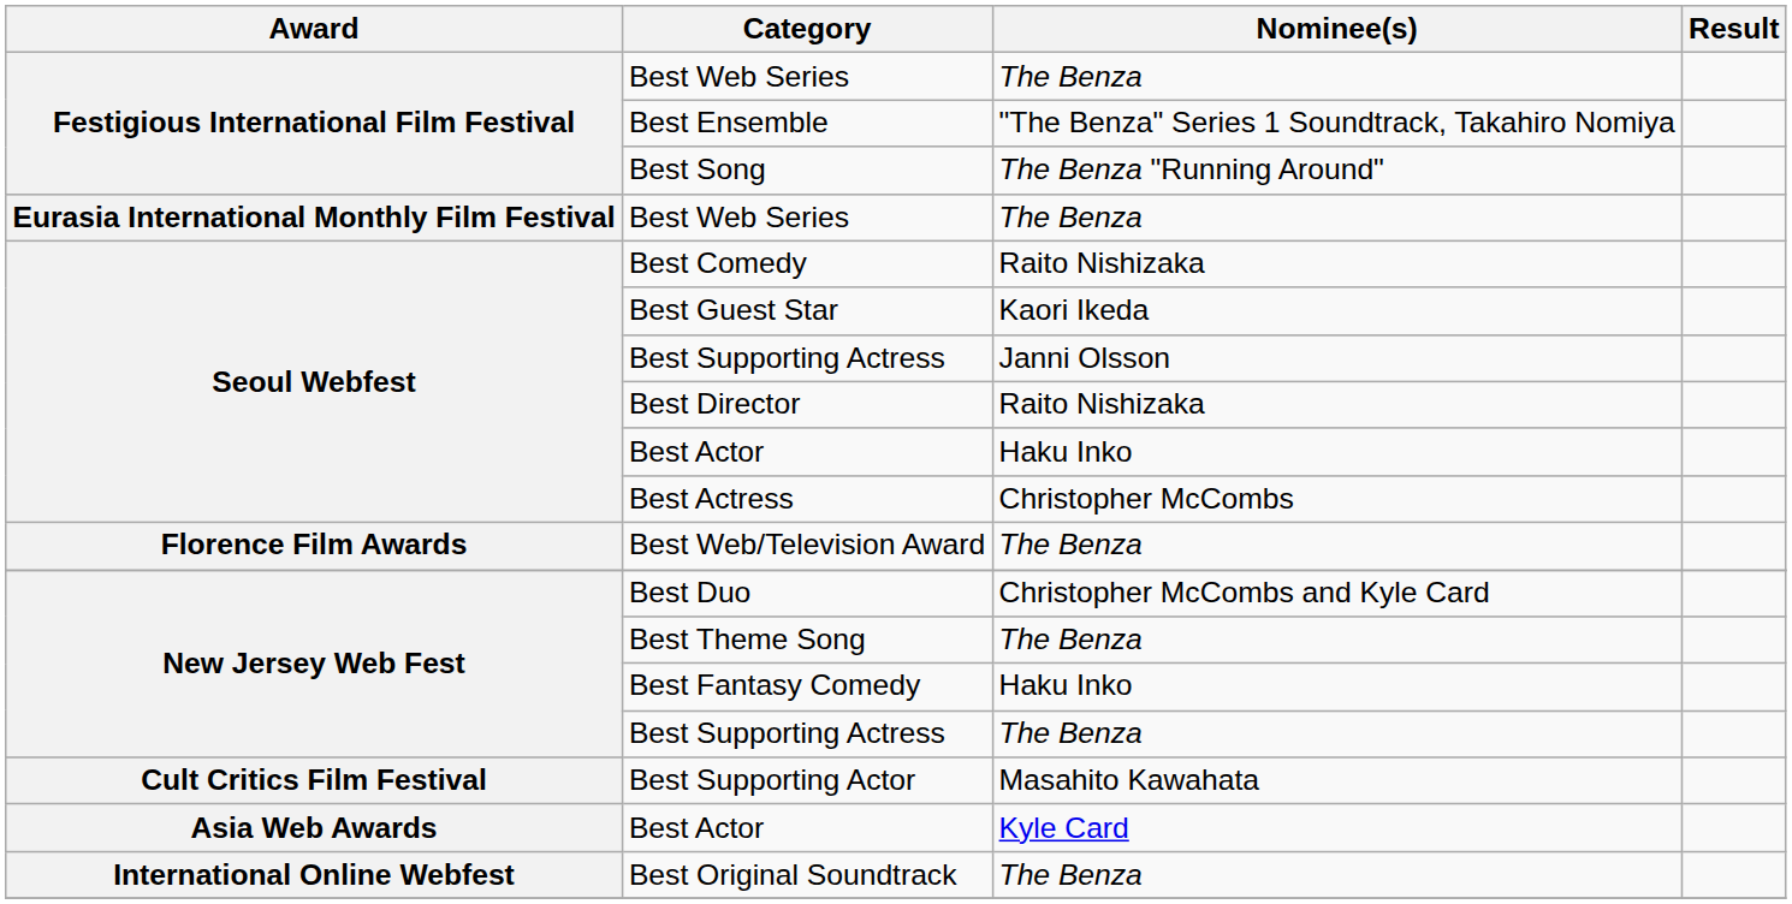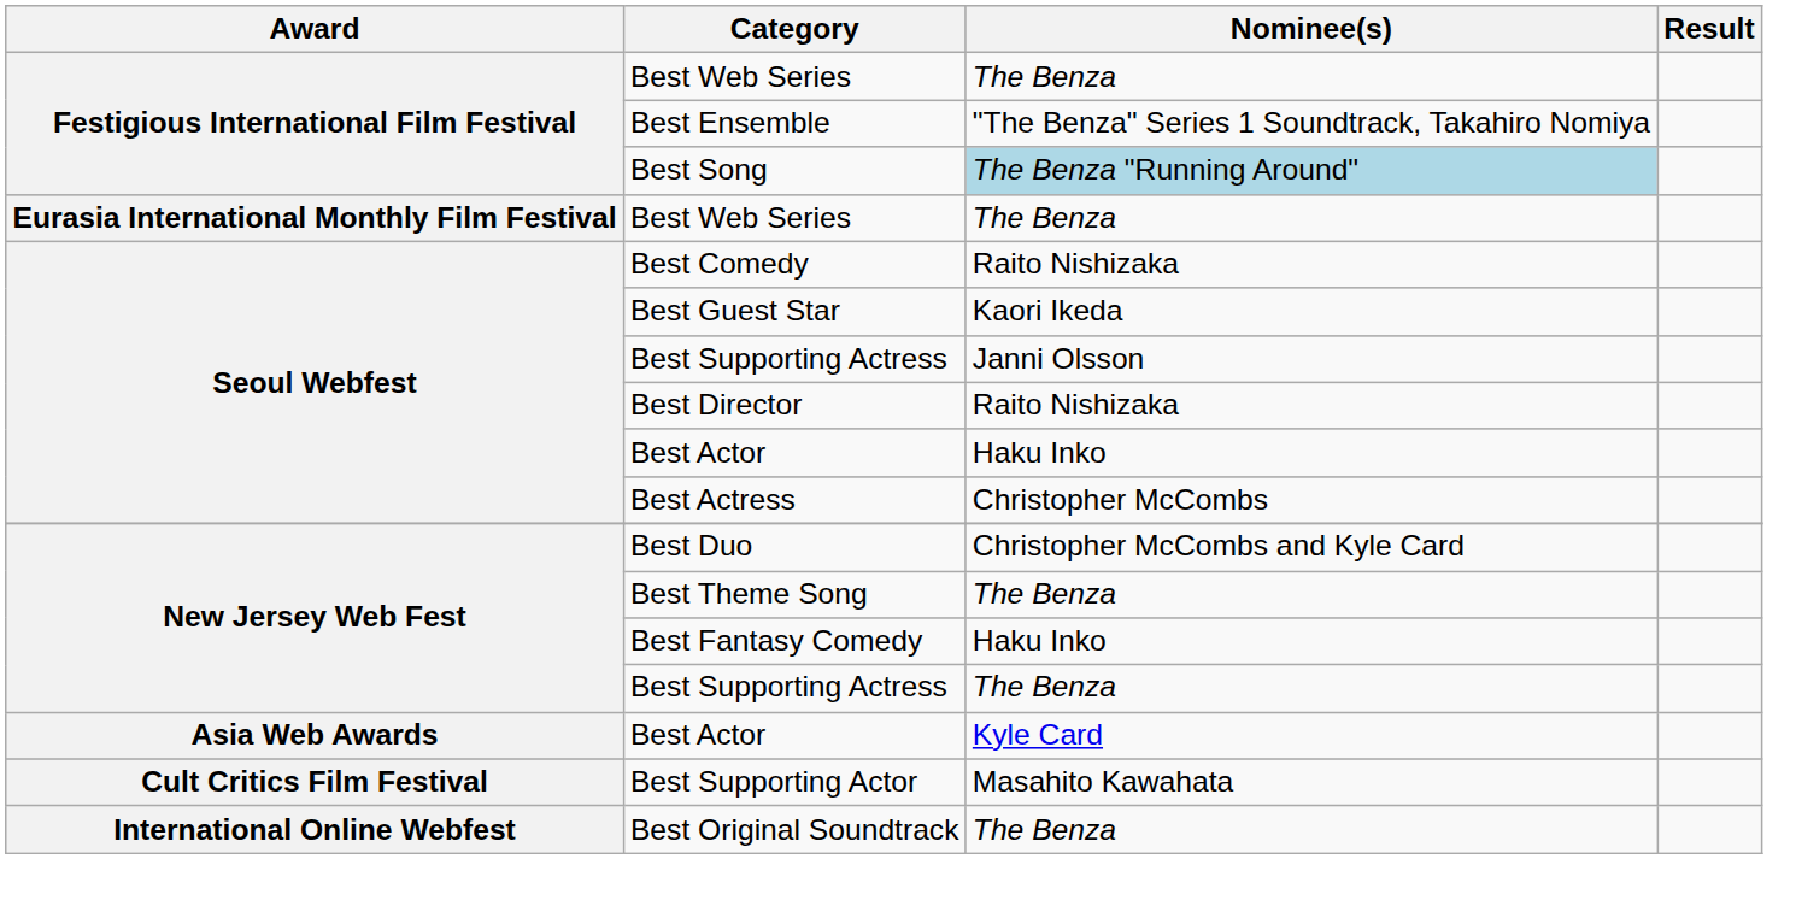Best Song | Nominee(s): no background -> lightblue background
- row: Florence Film Awards | Best Web/Television Award | The Benza
rows swapped: Best Supporting Actor <-> Asia Web Awards / Best Actor
